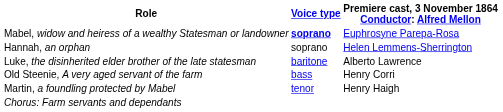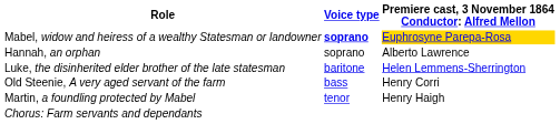Mabel, widow and heiress of a wealthy Statesman or landowner | column 3: no background -> gold background
Hannah, an orphan | column 3: Helen Lemmens-Sherrington -> Alberto Lawrence
Luke, the disinherited elder brother of the late statesman | column 3: Alberto Lawrence -> Helen Lemmens-Sherrington
